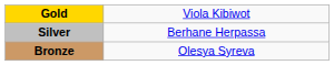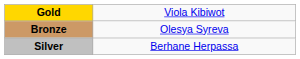rows swapped: Silver <-> Bronze
